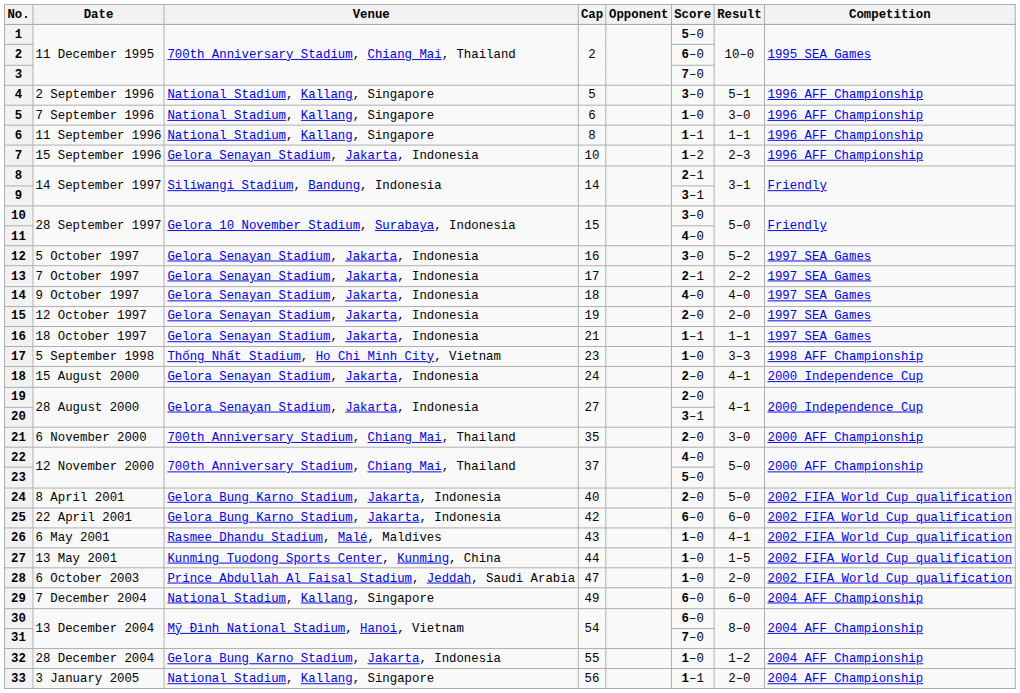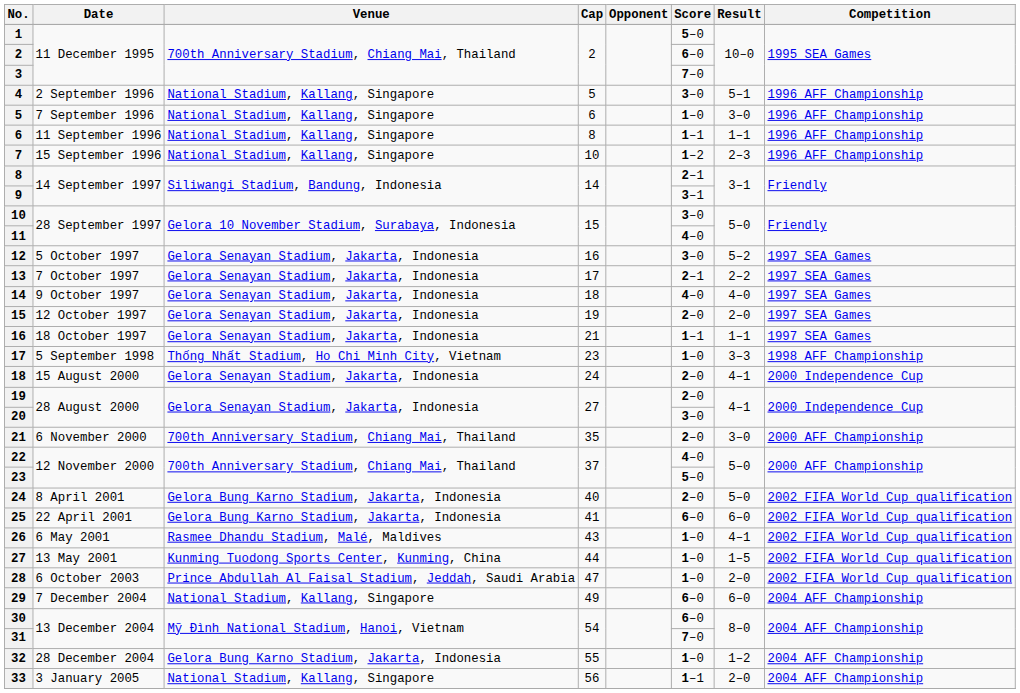7 | Venue: Gelora Senayan Stadium, Jakarta, Indonesia -> National Stadium, Kallang, Singapore
20 | Score: 3–1 -> 3–0
25 | Cap: 42 -> 41
